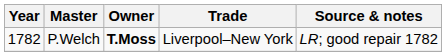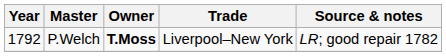P.Welch | Year: 1782 -> 1792
